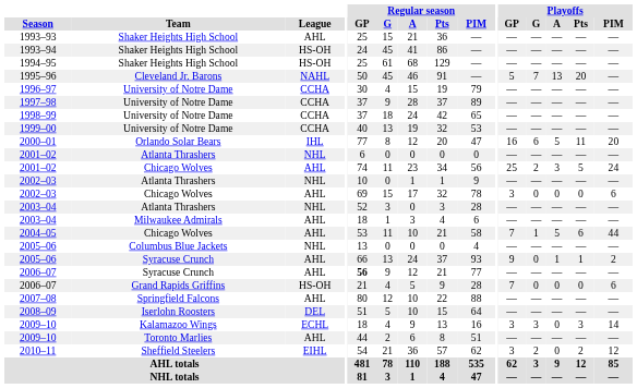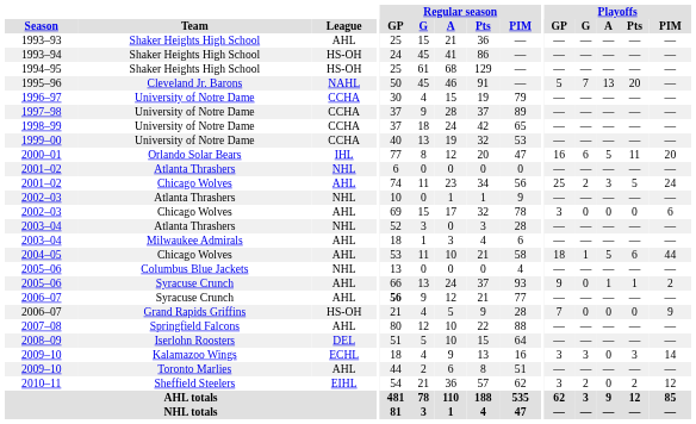2004–05 | Playoffs / GP: 7 -> 18
2006–07 / Grand Rapids Griffins | Playoffs / PIM: 6 -> 9
